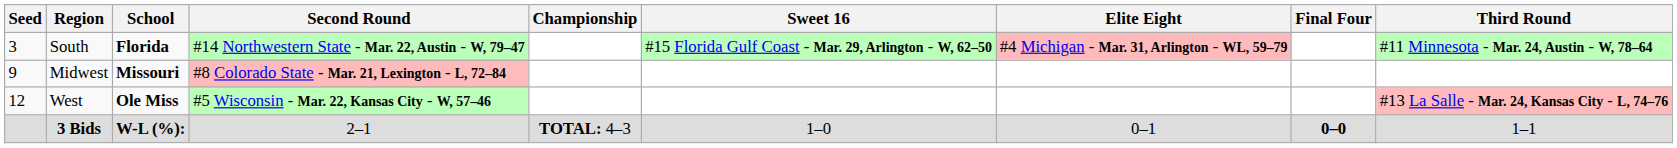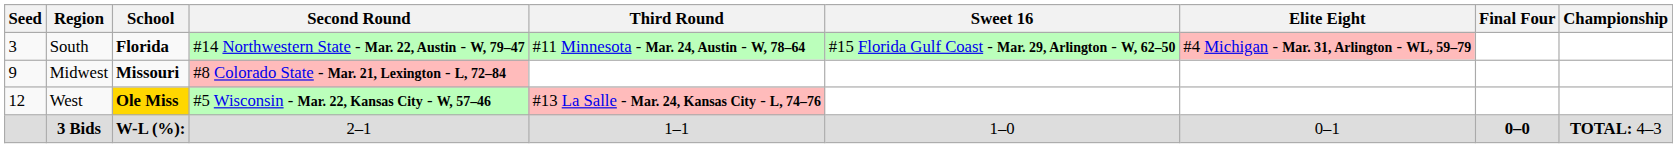columns swapped: Third Round <-> Championship
West | School: no background -> gold background
